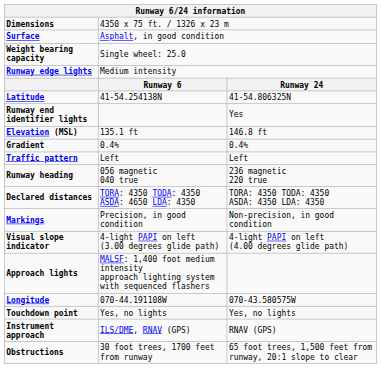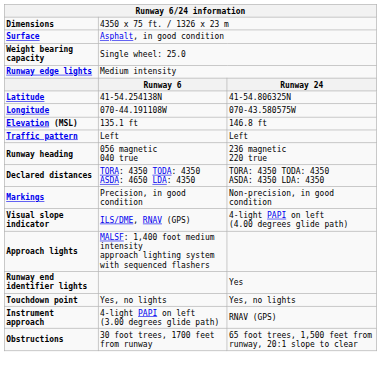rows swapped: Longitude <-> Runway end identifier lights
- row: Gradient | 0.4% | 0.4%
Visual slope indicator | column 2: 4-light PAPI on left (3.00 degrees glide path) -> ILS/DME, RNAV (GPS)
Instrument approach | column 2: ILS/DME, RNAV (GPS) -> 4-light PAPI on left (3.00 degrees glide path)
